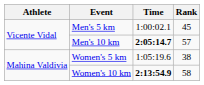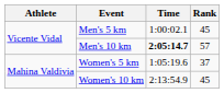Women's 5 km | Rank: 38 -> 37
Women's 10 km | Time: bold -> normal
Women's 10 km | Rank: 58 -> 45
